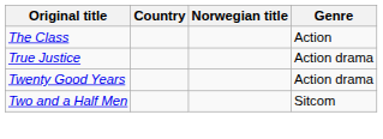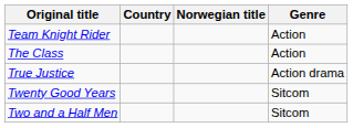+ row: Team Knight Rider | Action
Twenty Good Years | Genre: Action drama -> Sitcom
